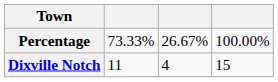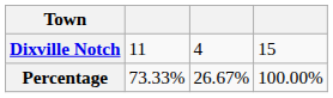rows swapped: Dixville Notch <-> Percentage
